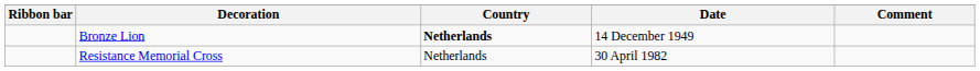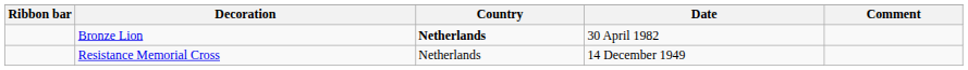Bronze Lion | Date: 14 December 1949 -> 30 April 1982
Resistance Memorial Cross | Date: 30 April 1982 -> 14 December 1949
